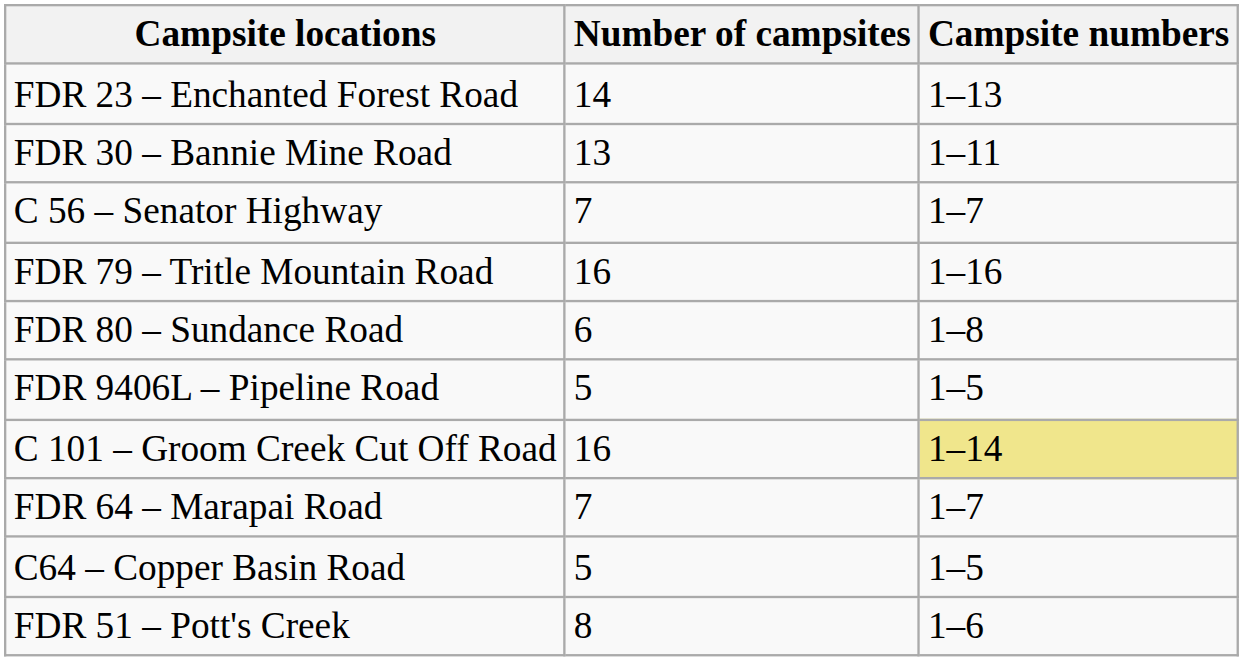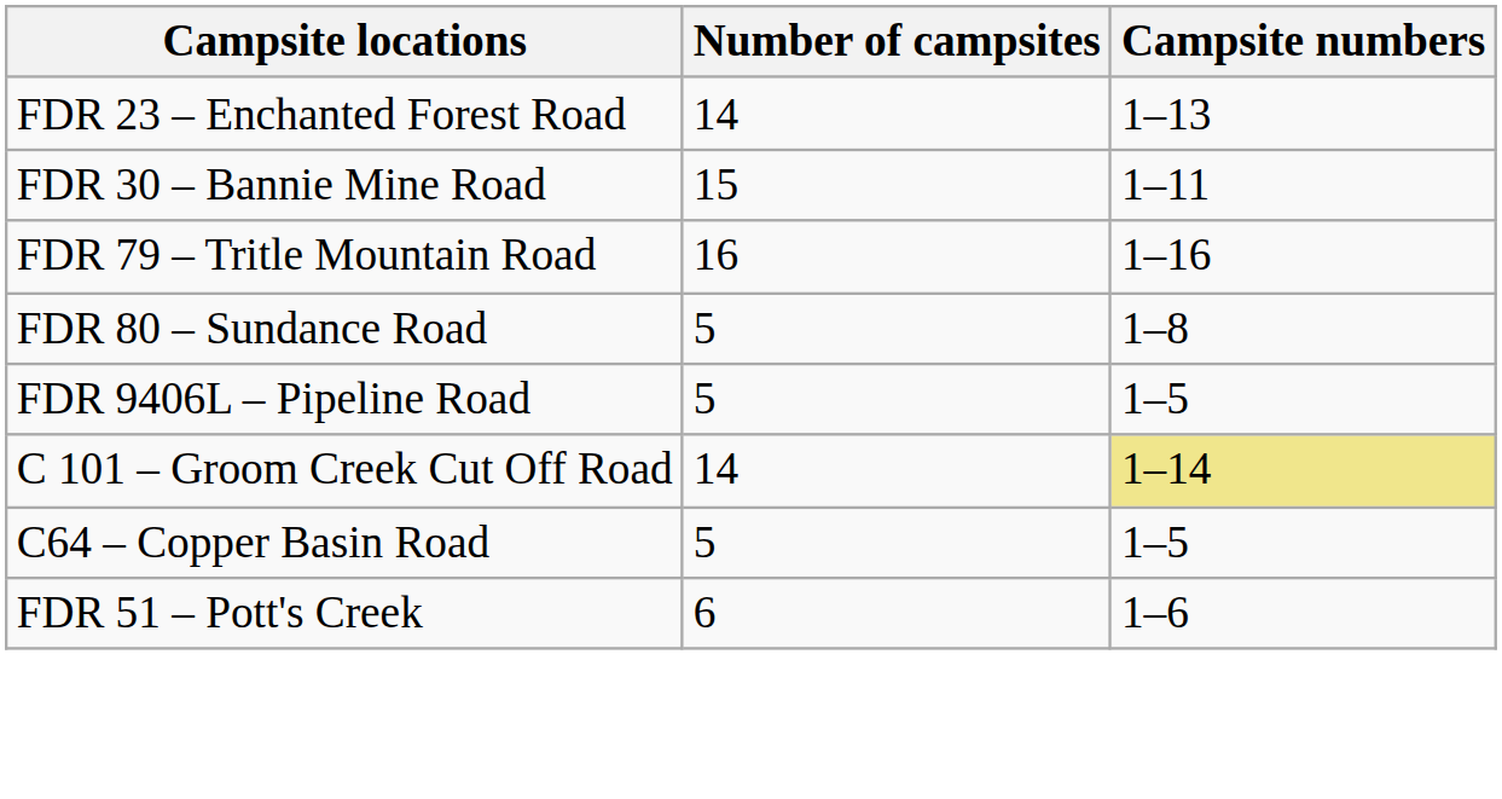FDR 30 – Bannie Mine Road | Number of campsites: 13 -> 15
- row: C 56 – Senator Highway | 7 | 1–7
FDR 80 – Sundance Road | Number of campsites: 6 -> 5
C 101 – Groom Creek Cut Off Road | Number of campsites: 16 -> 14
- row: FDR 64 – Marapai Road | 7 | 1–7
FDR 51 – Pott's Creek | Number of campsites: 8 -> 6
